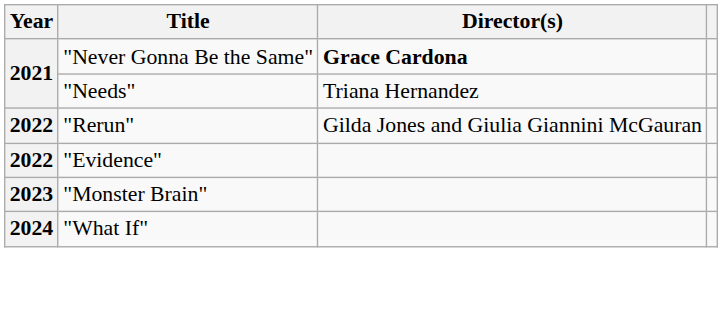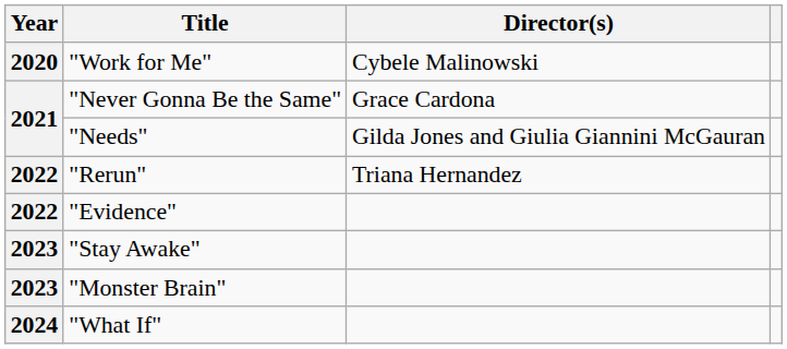+ row: 2020 | "Work for Me" | Cybele Malinowski
"Never Gonna Be the Same" | Director(s): bold -> normal
"Needs" | Director(s): Triana Hernandez -> Gilda Jones and Giulia Giannini McGauran
"Rerun" | Director(s): Gilda Jones and Giulia Giannini McGauran -> Triana Hernandez
+ row: 2023 | "Stay Awake"
